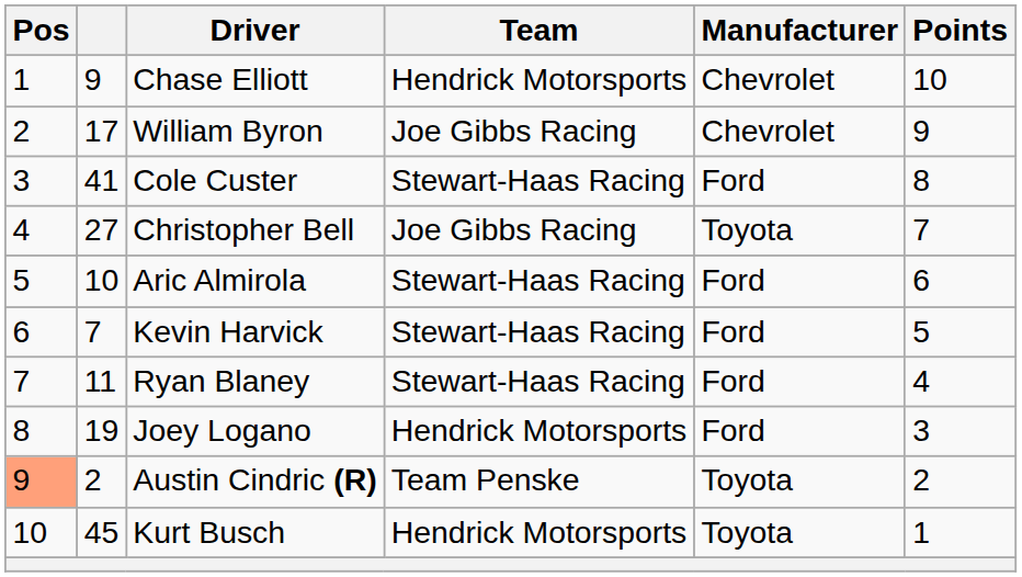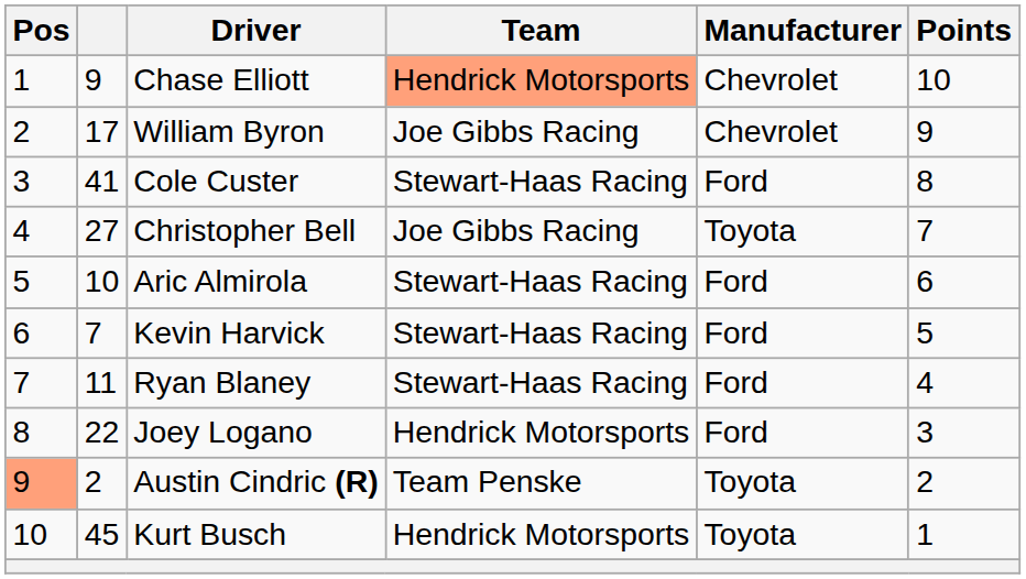Chase Elliott | Team: no background -> lightsalmon background
Joey Logano | column 2: 19 -> 22
